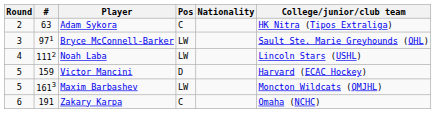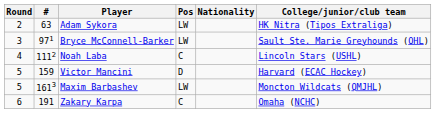Adam Sykora | Pos: C -> LW
Noah Laba | Pos: LW -> C
